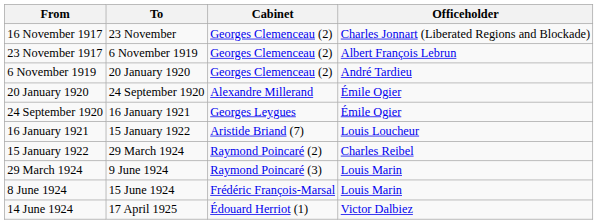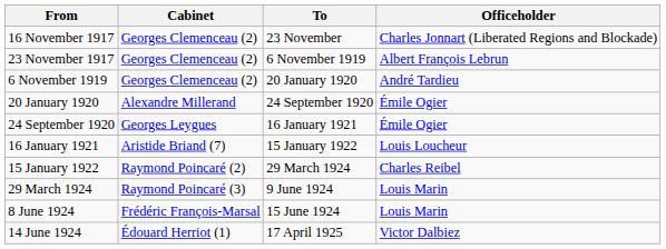columns swapped: To <-> Cabinet
